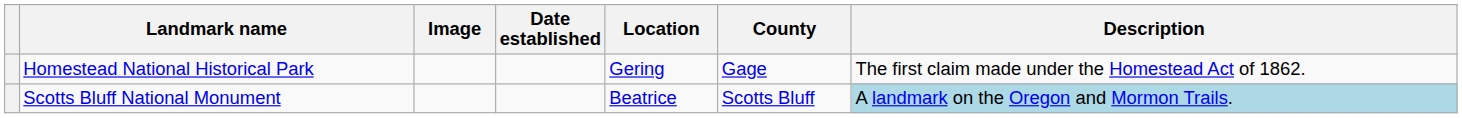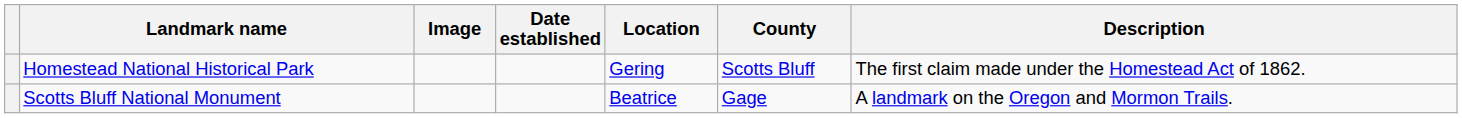Homestead National Historical Park | County: Gage -> Scotts Bluff
Scotts Bluff National Monument | County: Scotts Bluff -> Gage
Scotts Bluff National Monument | Description: lightblue background -> no background
